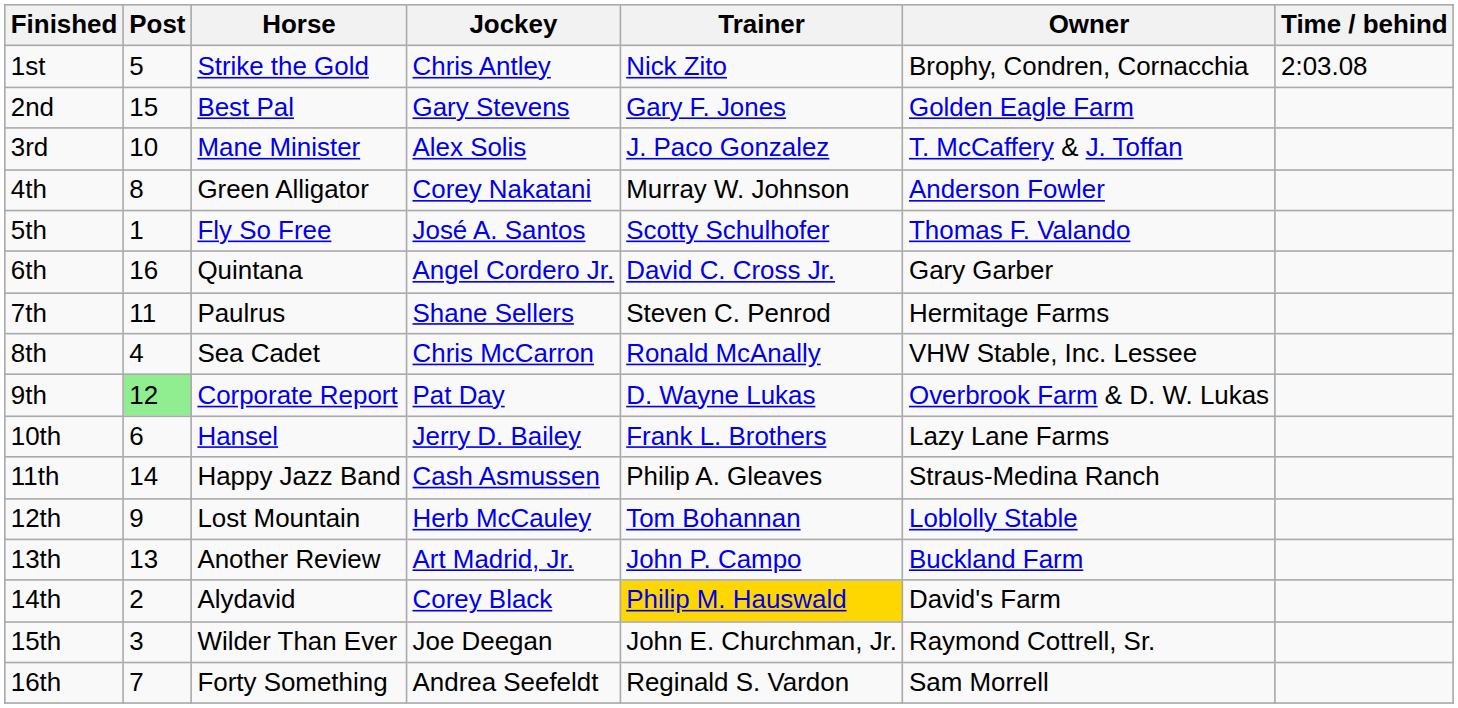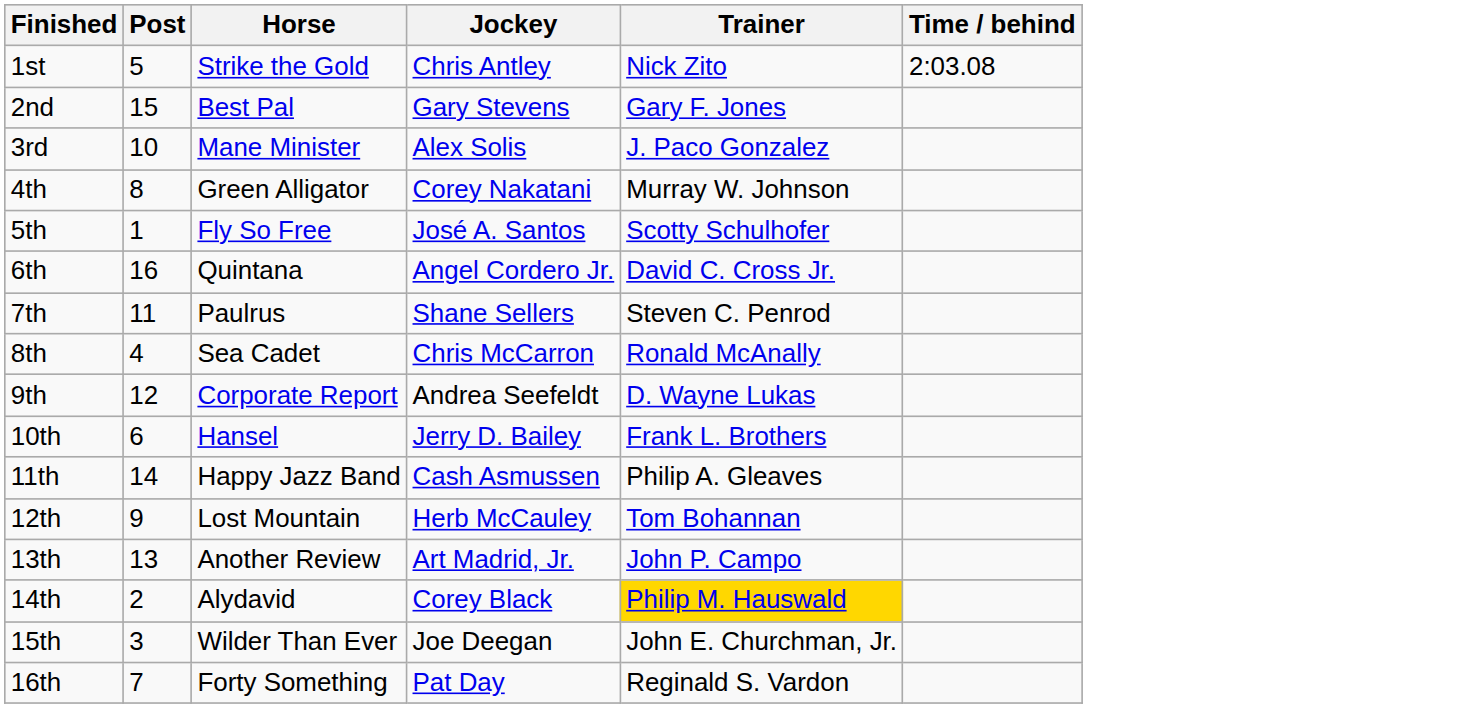- column: Owner | Brophy, Condren, Cornacchia | Golden Eagle Farm | T. McCaffery & J. Toffan | Anderson Fowler | Thomas F. Valando | Gary Garber | Hermitage Farms | VHW Stable, Inc. Lessee | Overbrook Farm & D. W. Lukas | Lazy Lane Farms | Straus-Medina Ranch | Loblolly Stable | Buckland Farm | David's Farm | Raymond Cottrell, Sr. | Sam Morrell
9th | Post: lightgreen background -> no background
9th | Jockey: Pat Day -> Andrea Seefeldt
16th | Jockey: Andrea Seefeldt -> Pat Day
